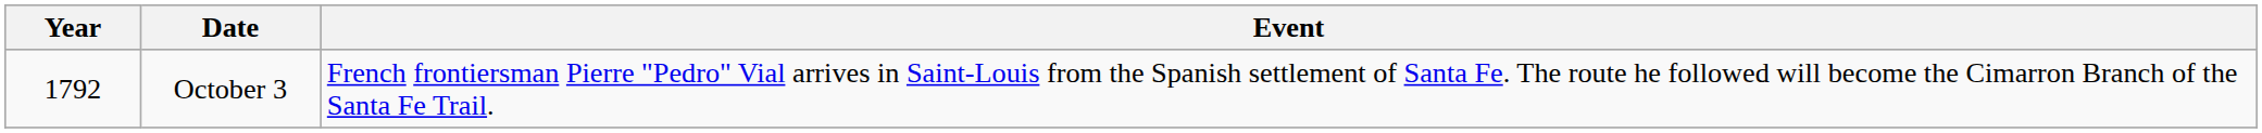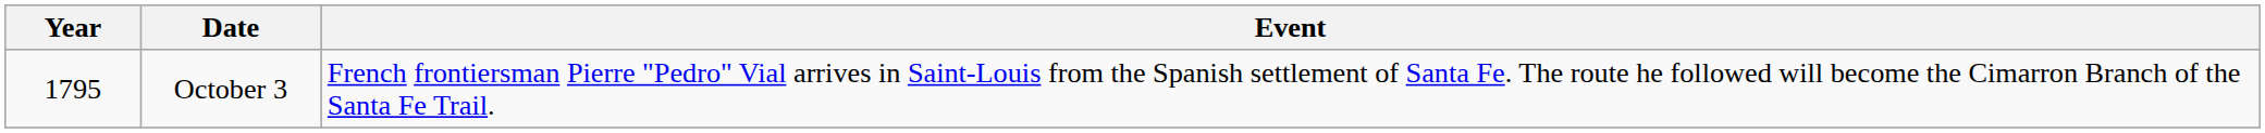October 3 | Year: 1792 -> 1795
